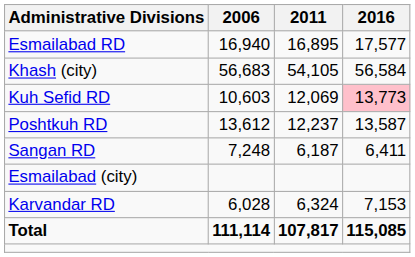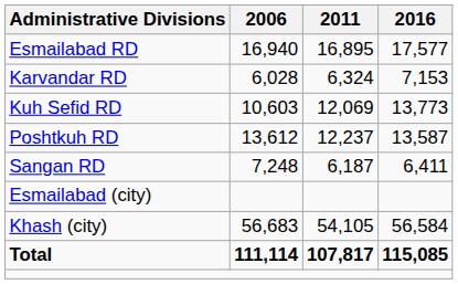rows swapped: Karvandar RD <-> Khash (city)
Kuh Sefid RD | 2016: pink background -> no background
